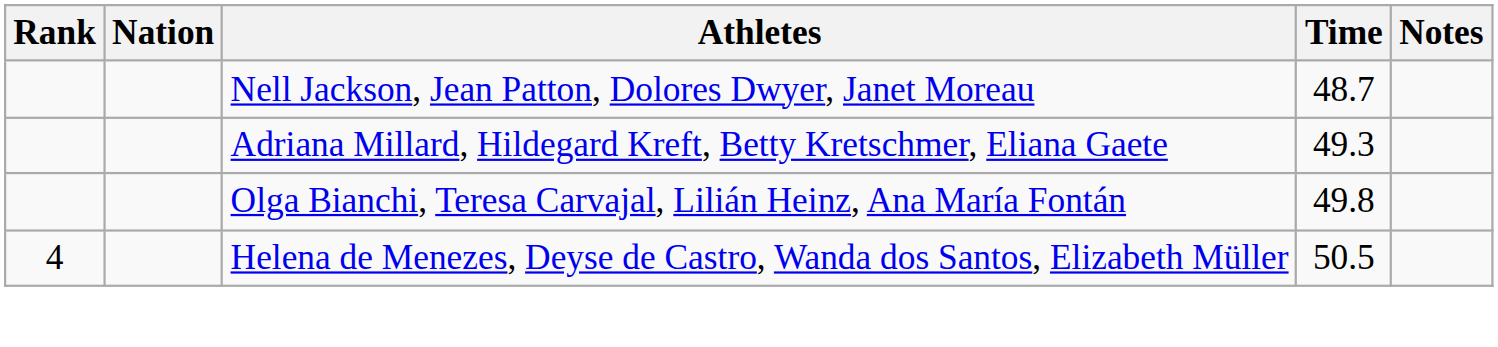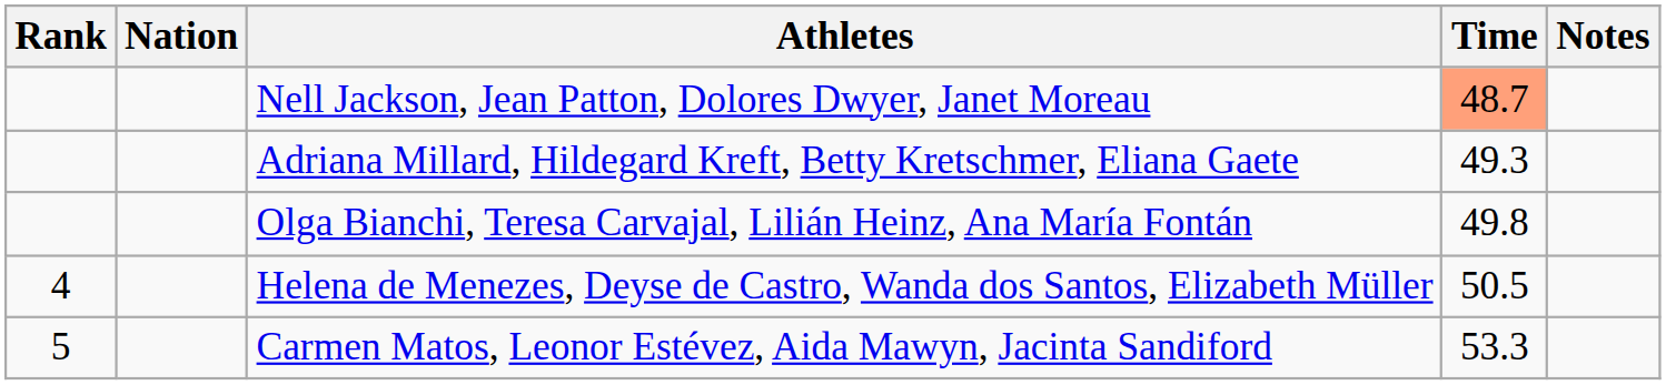Nell Jackson, Jean Patton, Dolores Dwyer, Janet Moreau | Time: no background -> lightsalmon background
+ row: 5 | Carmen Matos, Leonor Estévez, Aida Mawyn, Jacinta Sandiford | 53.3
